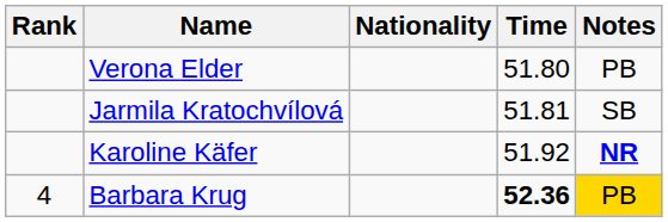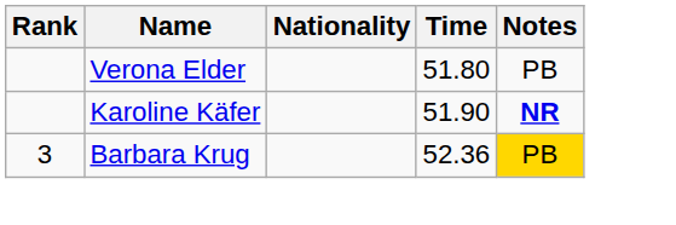- row: Jarmila Kratochvílová | 51.81 | SB
Karoline Käfer | Time: 51.92 -> 51.90
Barbara Krug | Rank: 4 -> 3
Barbara Krug | Time: bold -> normal
